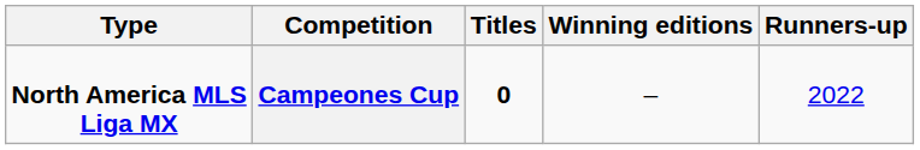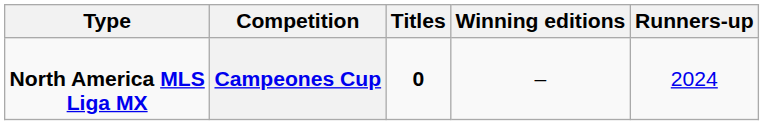Campeones Cup | Runners-up: 2022 -> 2024
